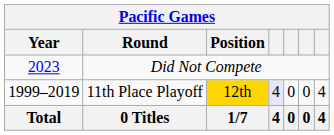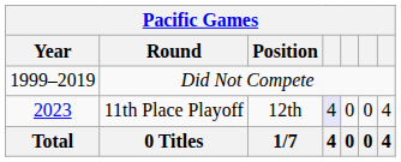Did Not Compete | Year: 2023 -> 1999–2019
11th Place Playoff | Year: 1999–2019 -> 2023
11th Place Playoff | Position: gold background -> no background
